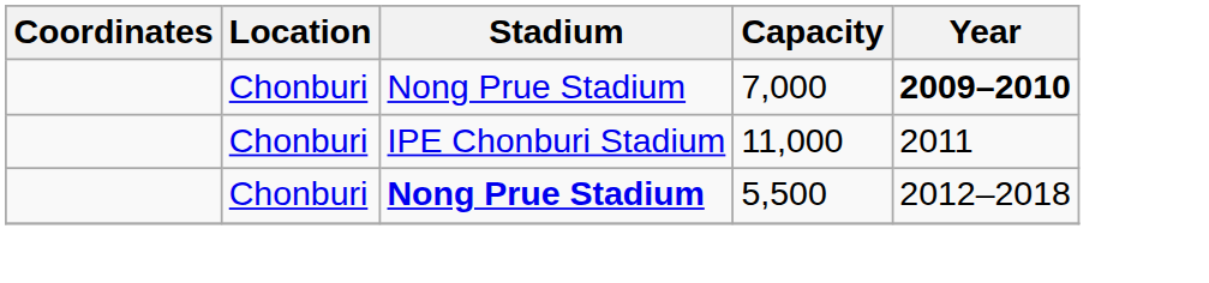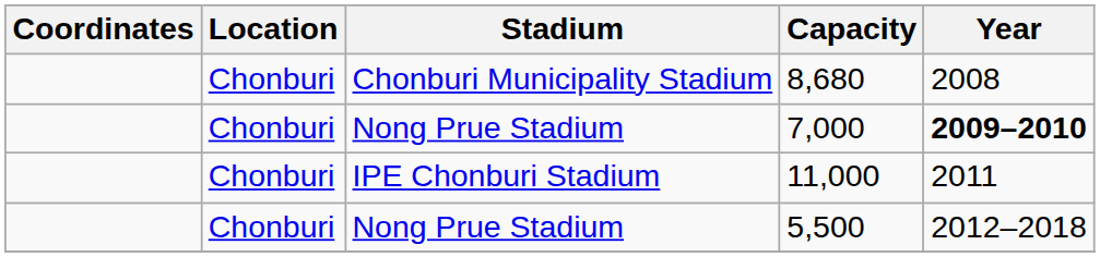+ row: Chonburi | Chonburi Municipality Stadium | 8,680 | 2008
5,500 | Stadium: bold -> normal
